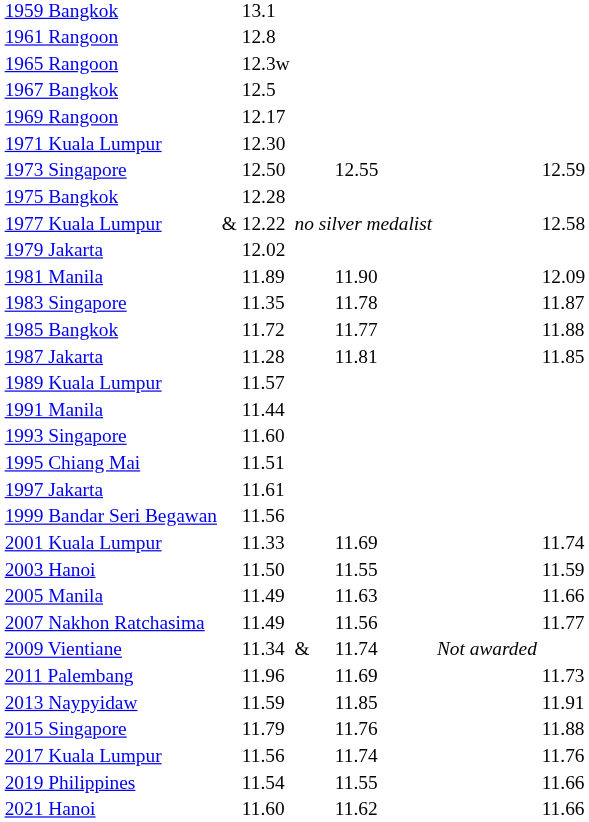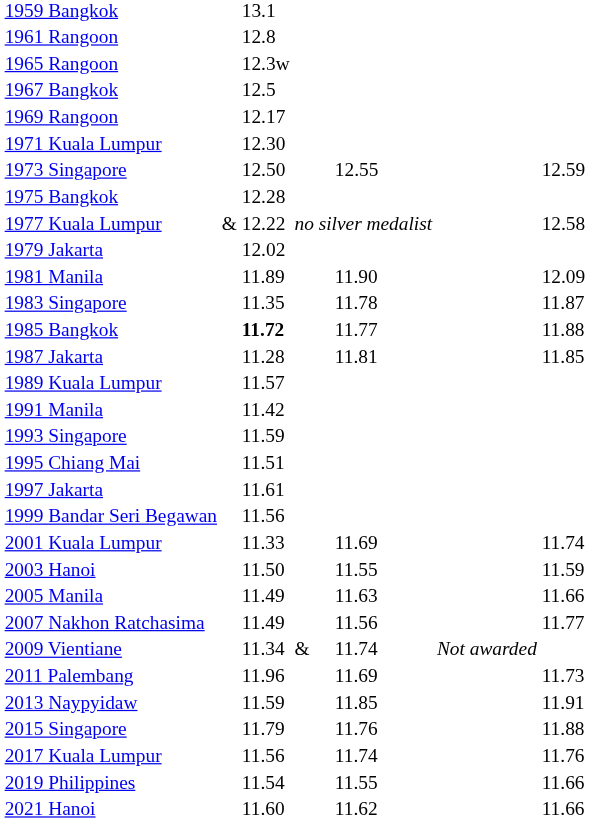1985 Bangkok | column 3: normal -> bold
1991 Manila | column 3: 11.44 -> 11.42
1993 Singapore | column 3: 11.60 -> 11.59
